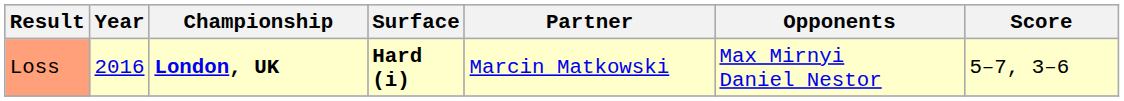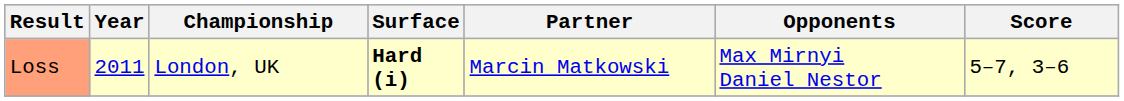Loss | Year: 2016 -> 2011
Loss | Championship: bold -> normal
